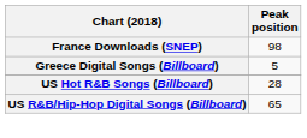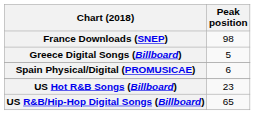+ row: Spain Physical/Digital (PROMUSICAE) | 6
US Hot R&B Songs (Billboard) | Peak position: 28 -> 23
